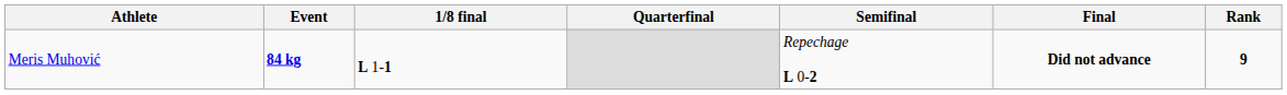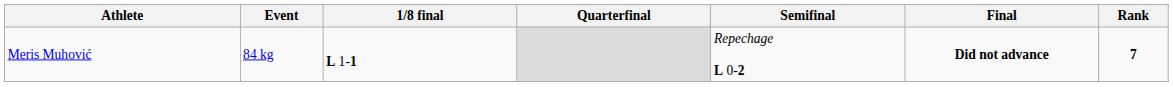Meris Muhović | Event: bold -> normal
Meris Muhović | Rank: 9 -> 7
